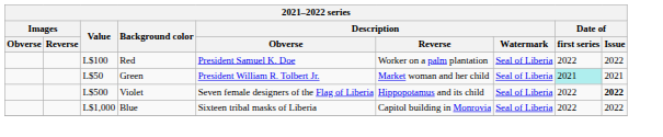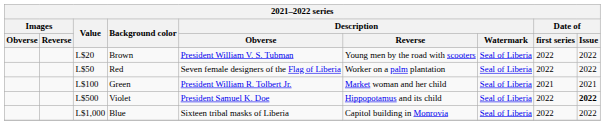+ row: L$20 | Brown | President William V. S. Tubman | Young men by the road with scooters | Seal of Liberia | 2022 | 2022
Red | Value: L$100 -> L$50
Red | Description / Obverse: President Samuel K. Doe -> Seven female designers of the Flag of Liberia
Green | Value: L$50 -> L$100
Green | Date of / first series: paleturquoise background -> no background
Violet | Description / Obverse: Seven female designers of the Flag of Liberia -> President Samuel K. Doe
